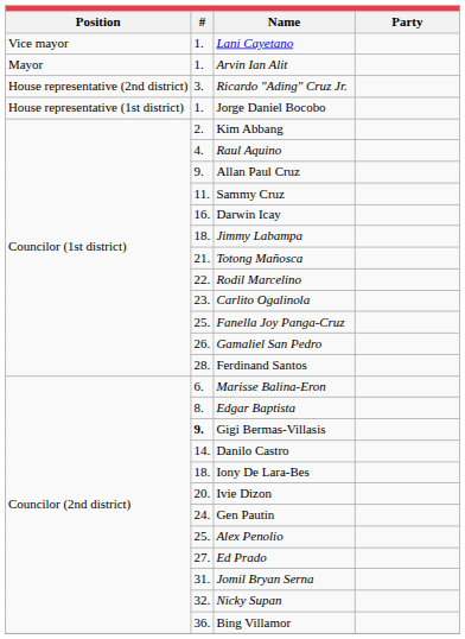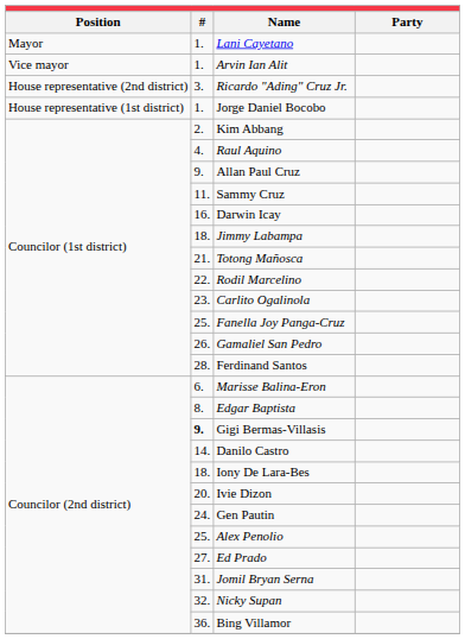Lani Cayetano | column 1: Vice mayor -> Mayor
Arvin Ian Alit | column 1: Mayor -> Vice mayor
